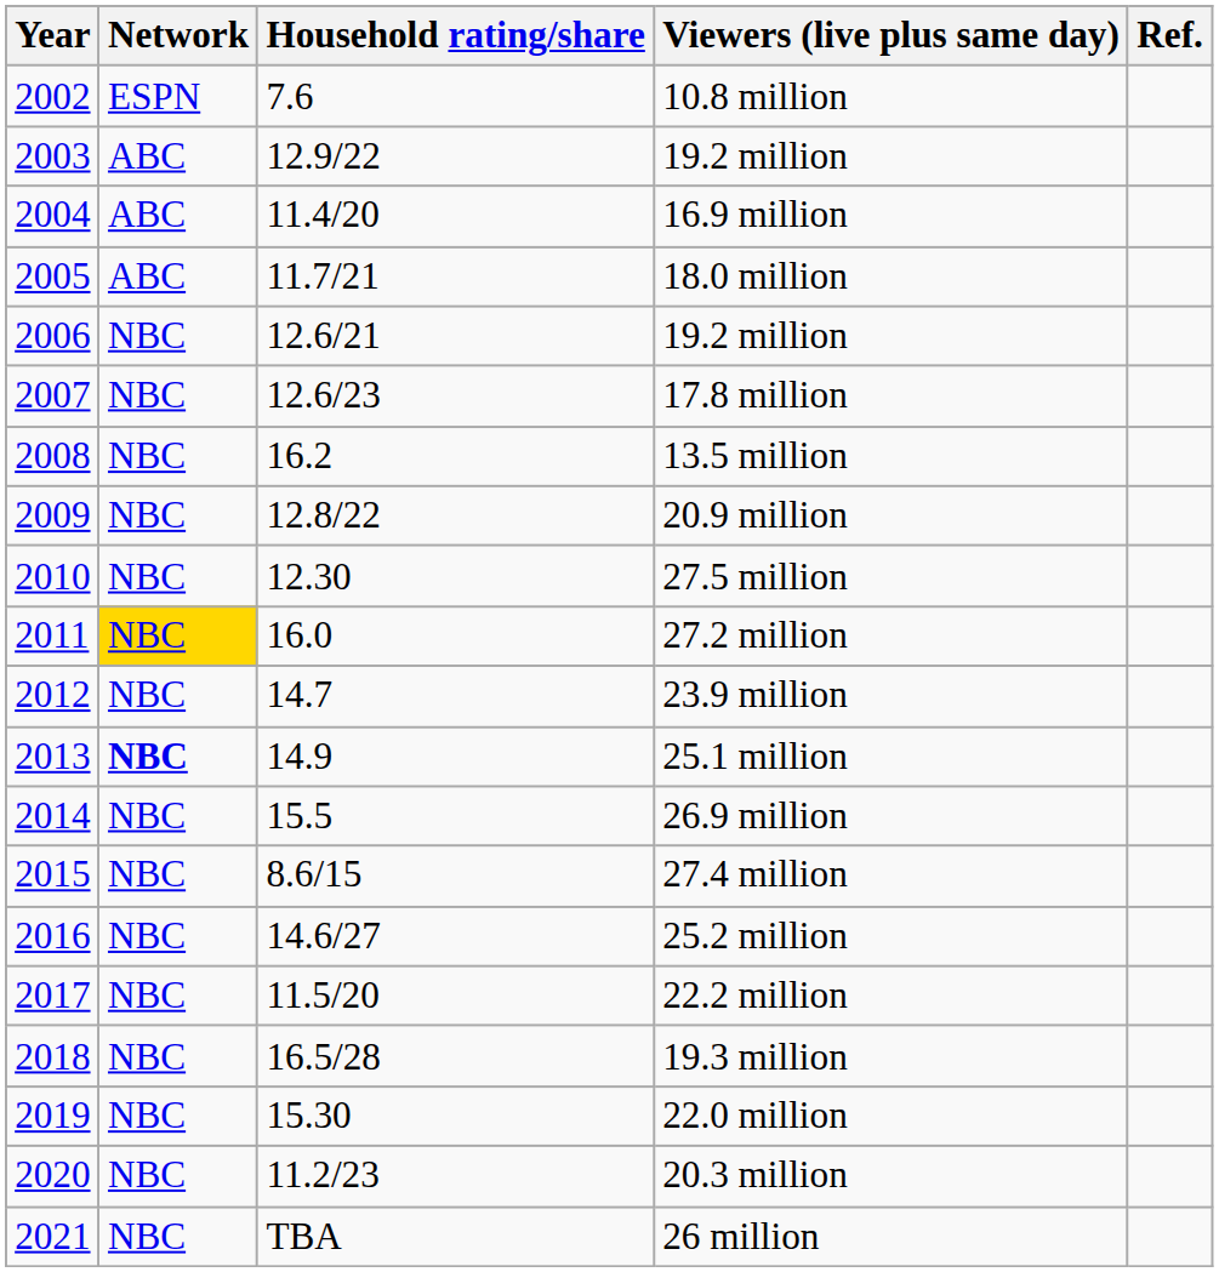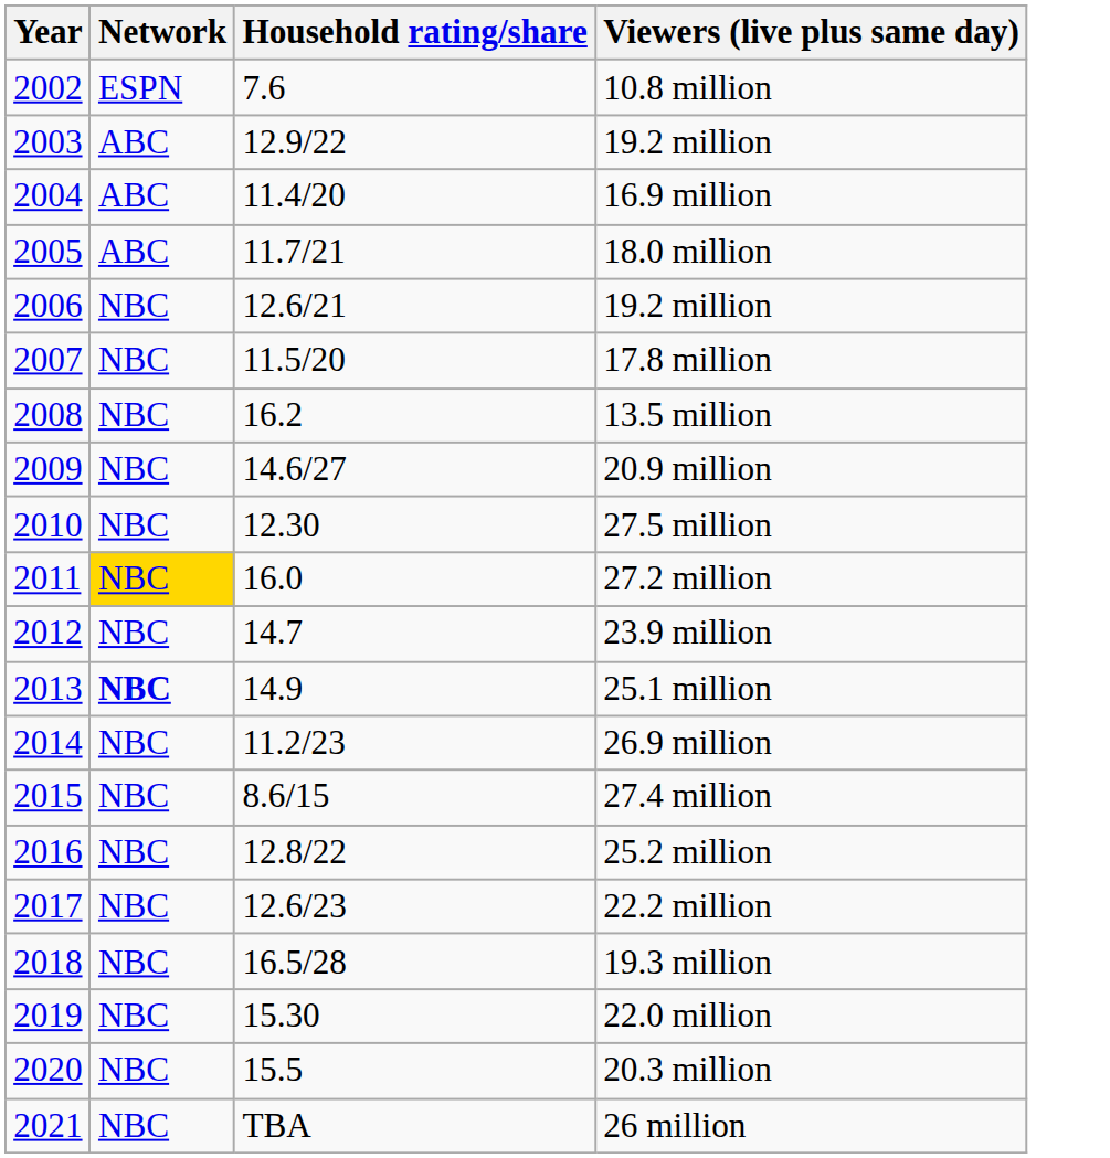- column: Ref.
17.8 million | Household rating/share: 12.6/23 -> 11.5/20
20.9 million | Household rating/share: 12.8/22 -> 14.6/27
26.9 million | Household rating/share: 15.5 -> 11.2/23
25.2 million | Household rating/share: 14.6/27 -> 12.8/22
22.2 million | Household rating/share: 11.5/20 -> 12.6/23
20.3 million | Household rating/share: 11.2/23 -> 15.5
